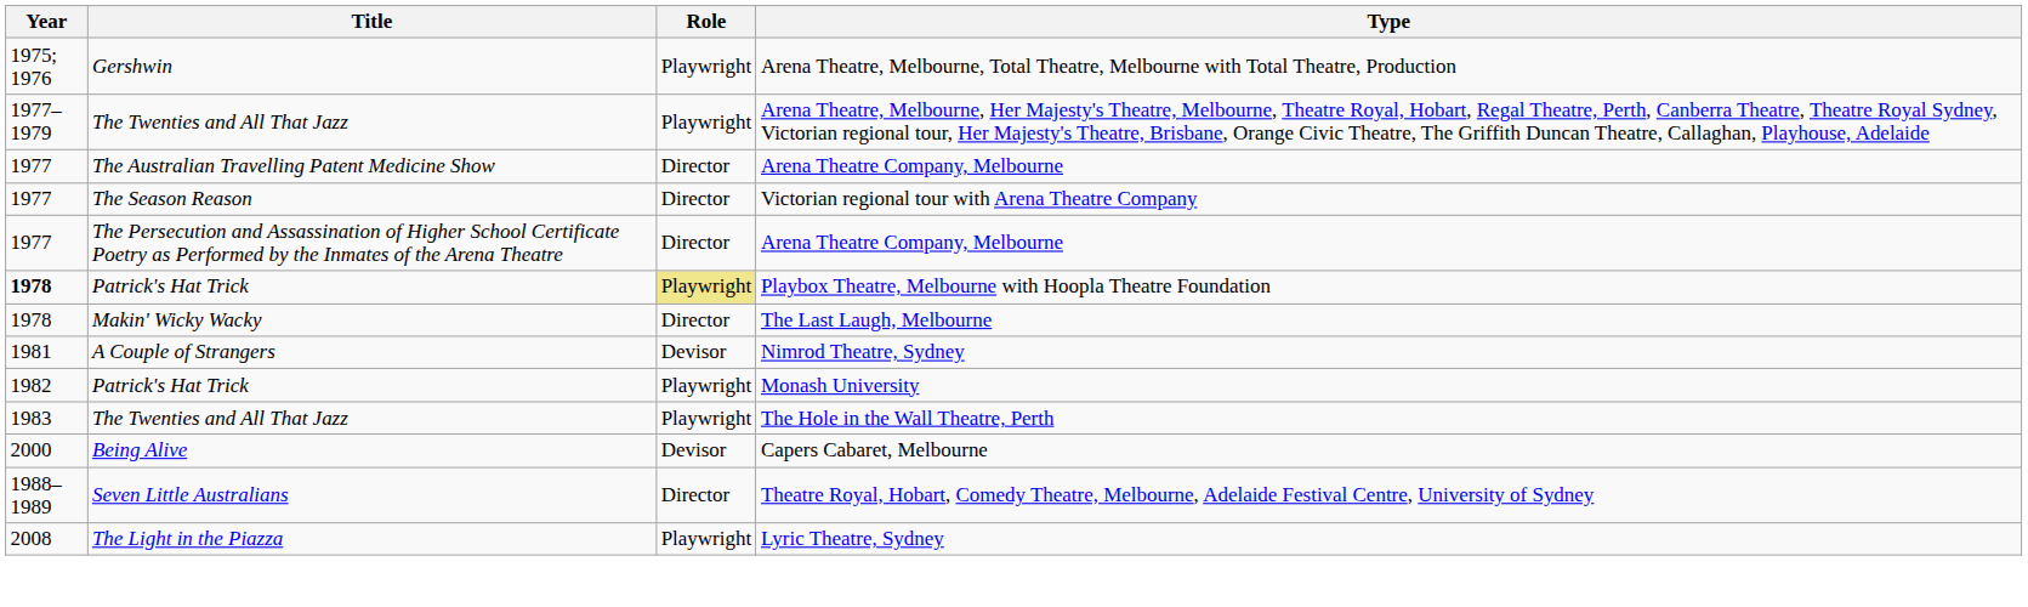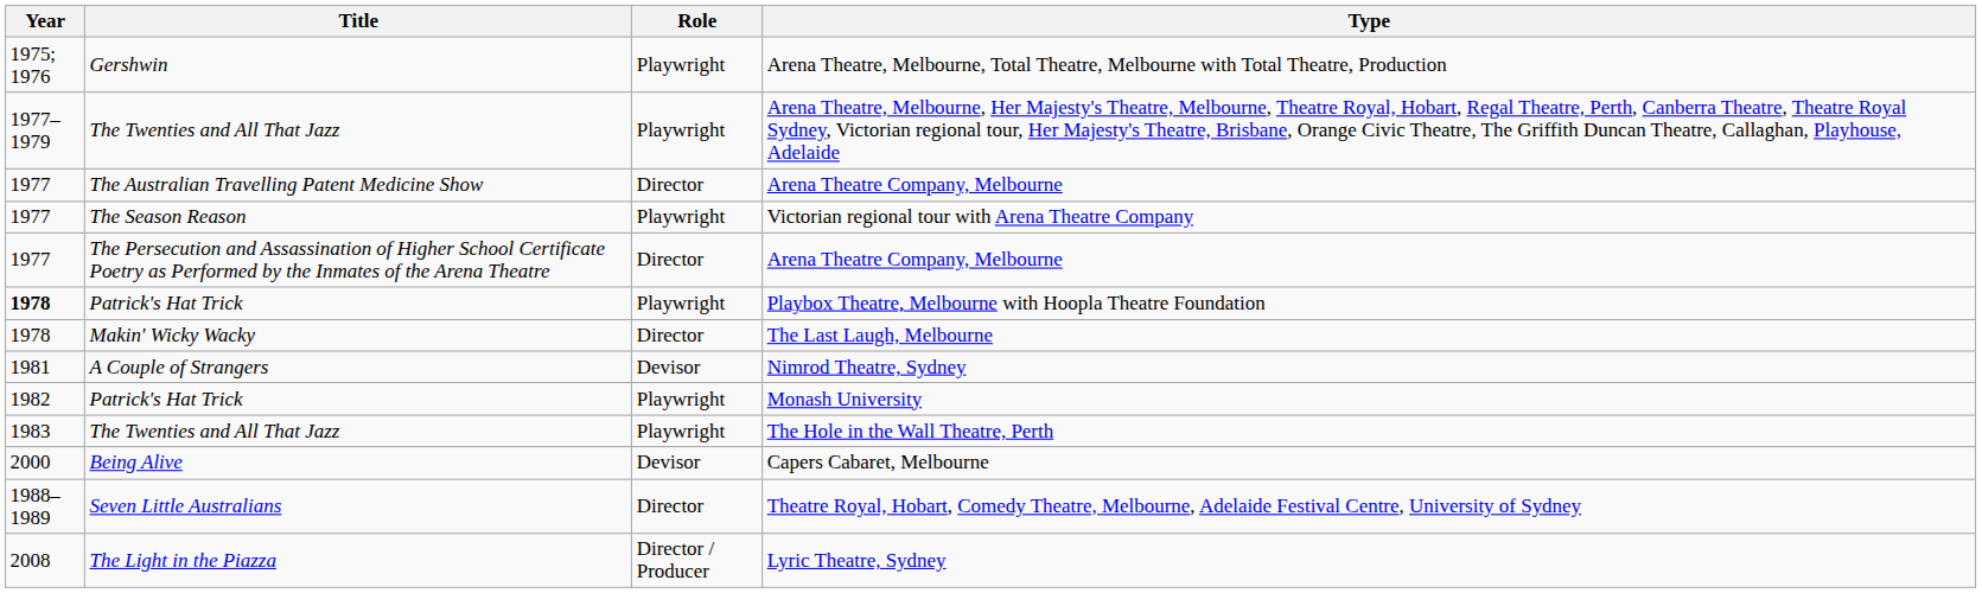Victorian regional tour with Arena Theatre Company | Role: Director -> Playwright
Playbox Theatre, Melbourne with Hoopla Theatre Foundation | Role: khaki background -> no background
Lyric Theatre, Sydney | Role: Playwright -> Director / Producer
